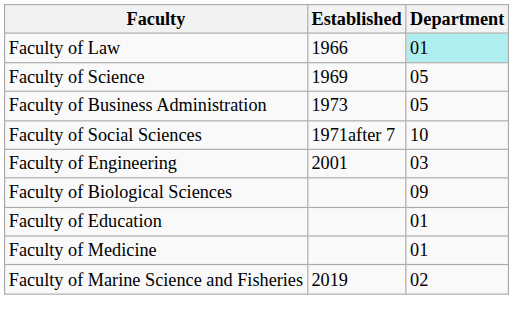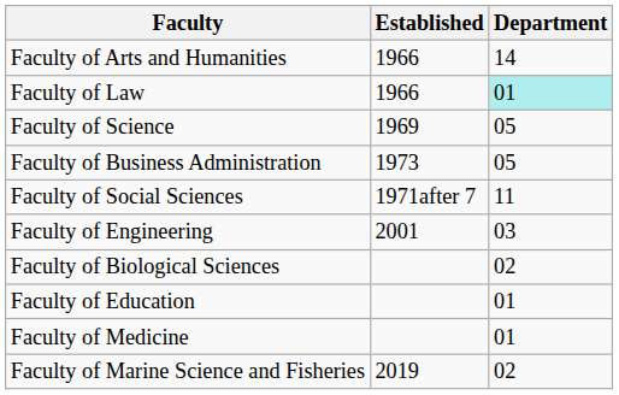+ row: Faculty of Arts and Humanities | 1966 | 14
Faculty of Social Sciences | Department: 10 -> 11
Faculty of Biological Sciences | Department: 09 -> 02
